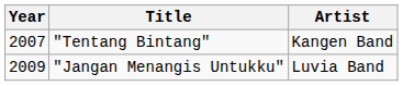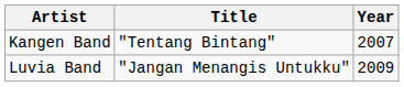columns swapped: Year <-> Artist
